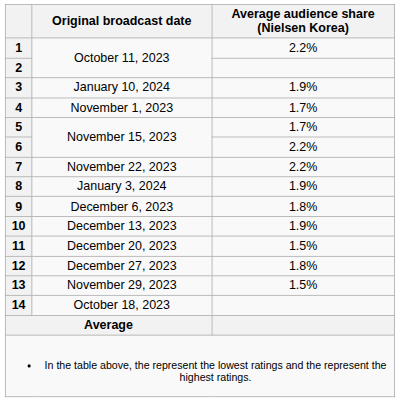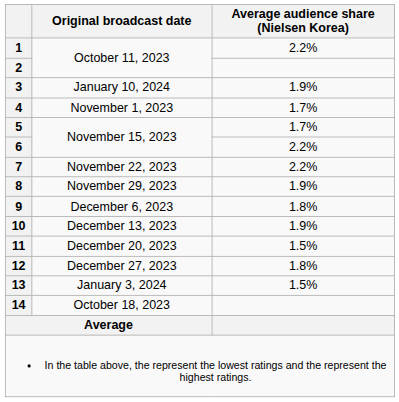8 | Original broadcast date: January 3, 2024 -> November 29, 2023
13 | Original broadcast date: November 29, 2023 -> January 3, 2024
